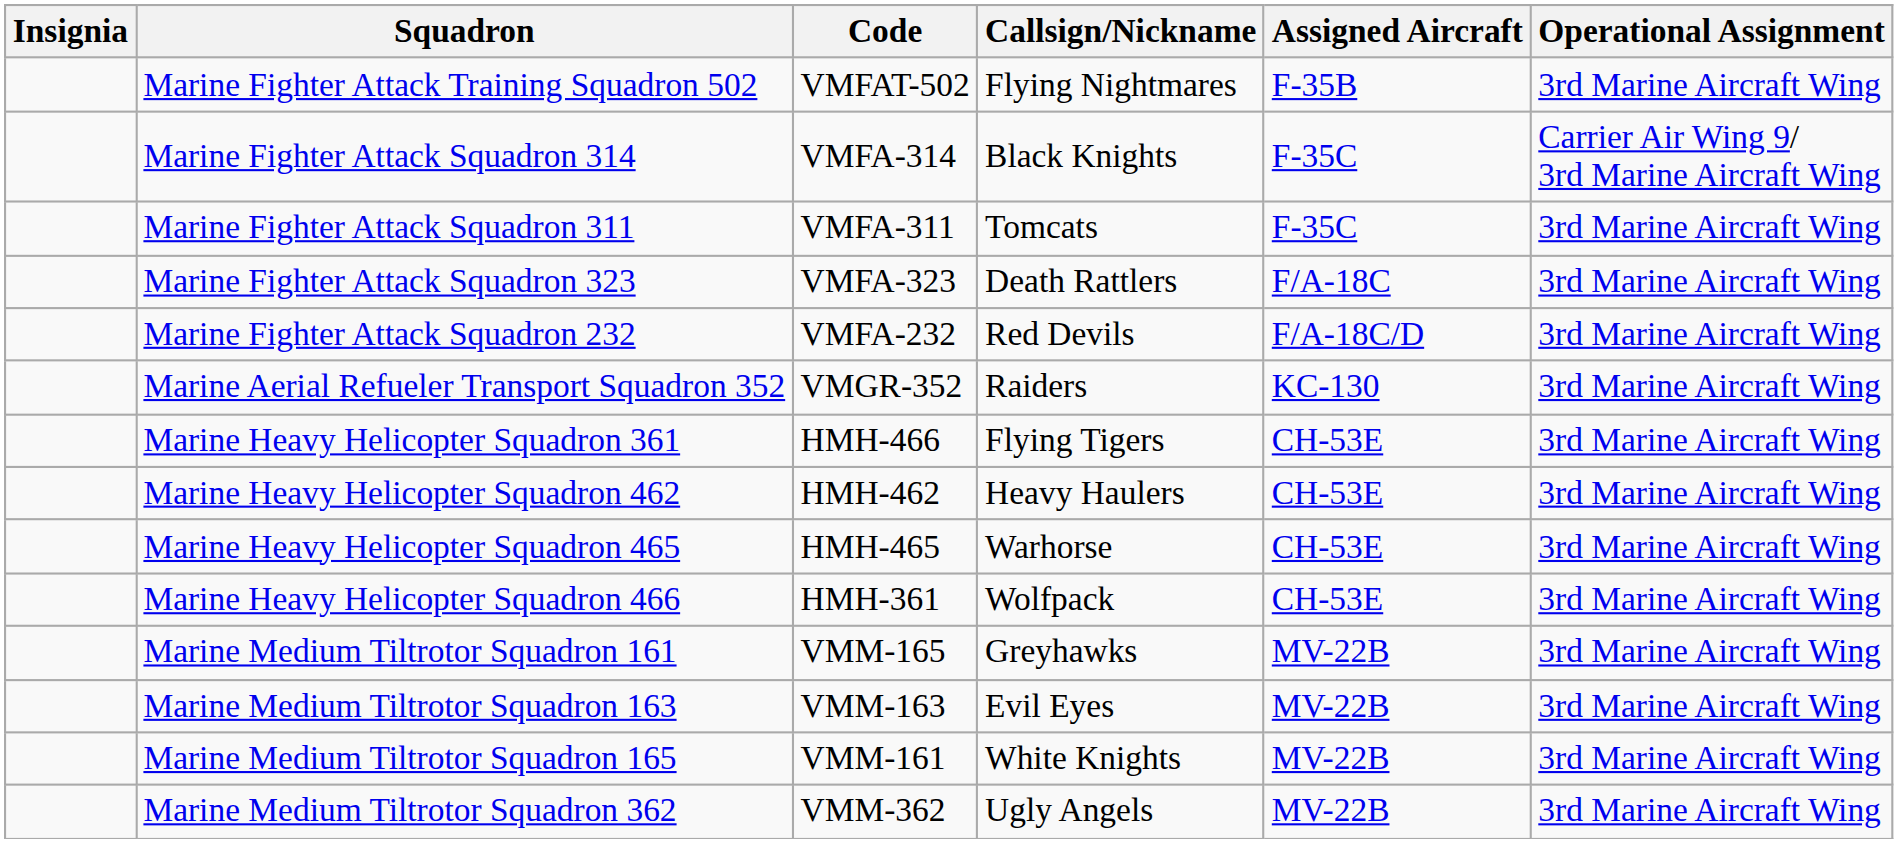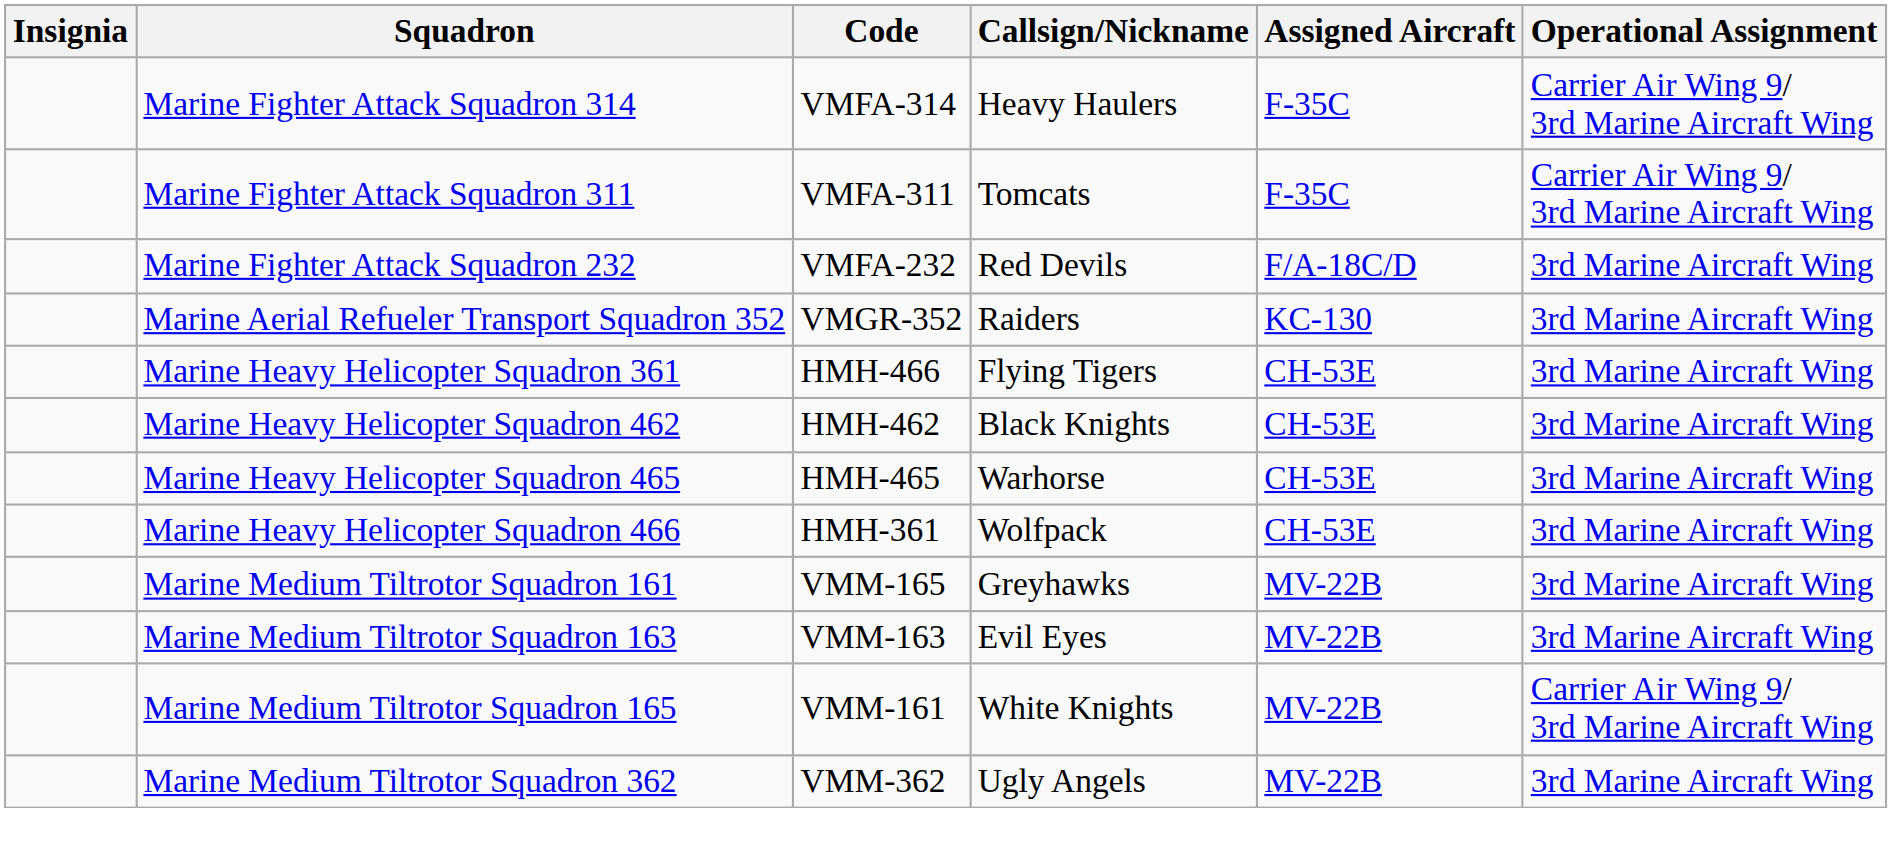- row: Marine Fighter Attack Training Squadron 502 | VMFAT-502 | Flying Nightmares | F-35B | 3rd Marine Aircraft Wing
Marine Fighter Attack Squadron 314 | Callsign/Nickname: Black Knights -> Heavy Haulers
Marine Fighter Attack Squadron 311 | Operational Assignment: 3rd Marine Aircraft Wing -> Carrier Air Wing 9/ 3rd Marine Aircraft Wing
- row: Marine Fighter Attack Squadron 323 | VMFA-323 | Death Rattlers | F/A-18C | 3rd Marine Aircraft Wing
Marine Heavy Helicopter Squadron 462 | Callsign/Nickname: Heavy Haulers -> Black Knights
Marine Medium Tiltrotor Squadron 165 | Operational Assignment: 3rd Marine Aircraft Wing -> Carrier Air Wing 9/ 3rd Marine Aircraft Wing
